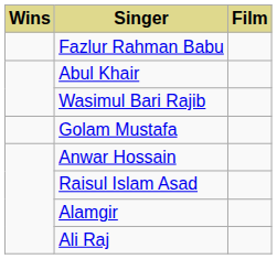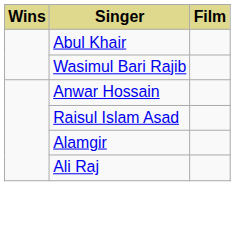- row: Fazlur Rahman Babu
- row: Golam Mustafa
